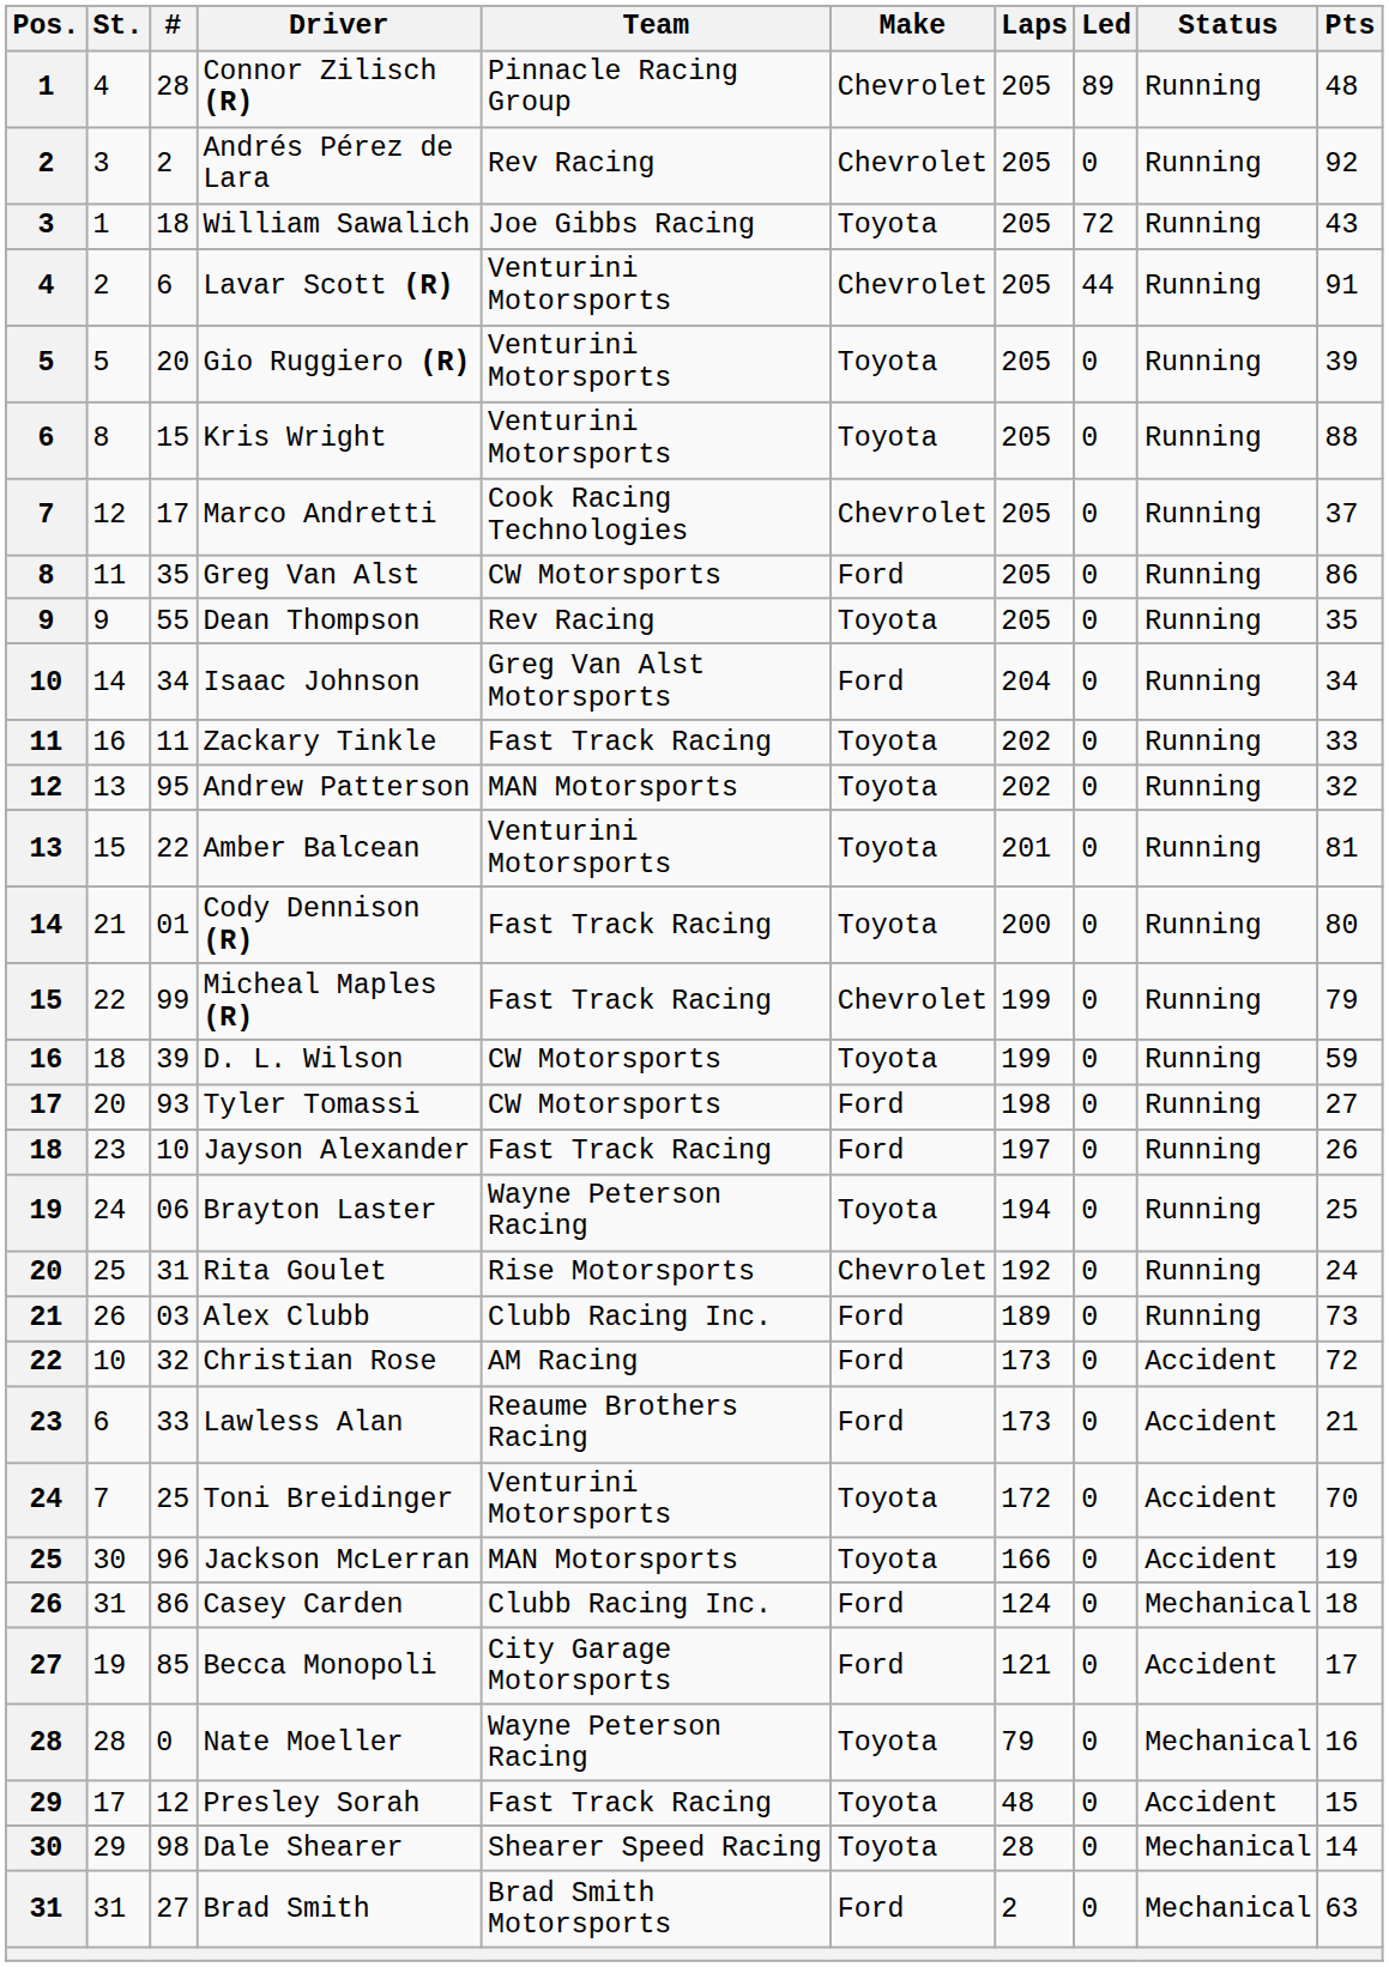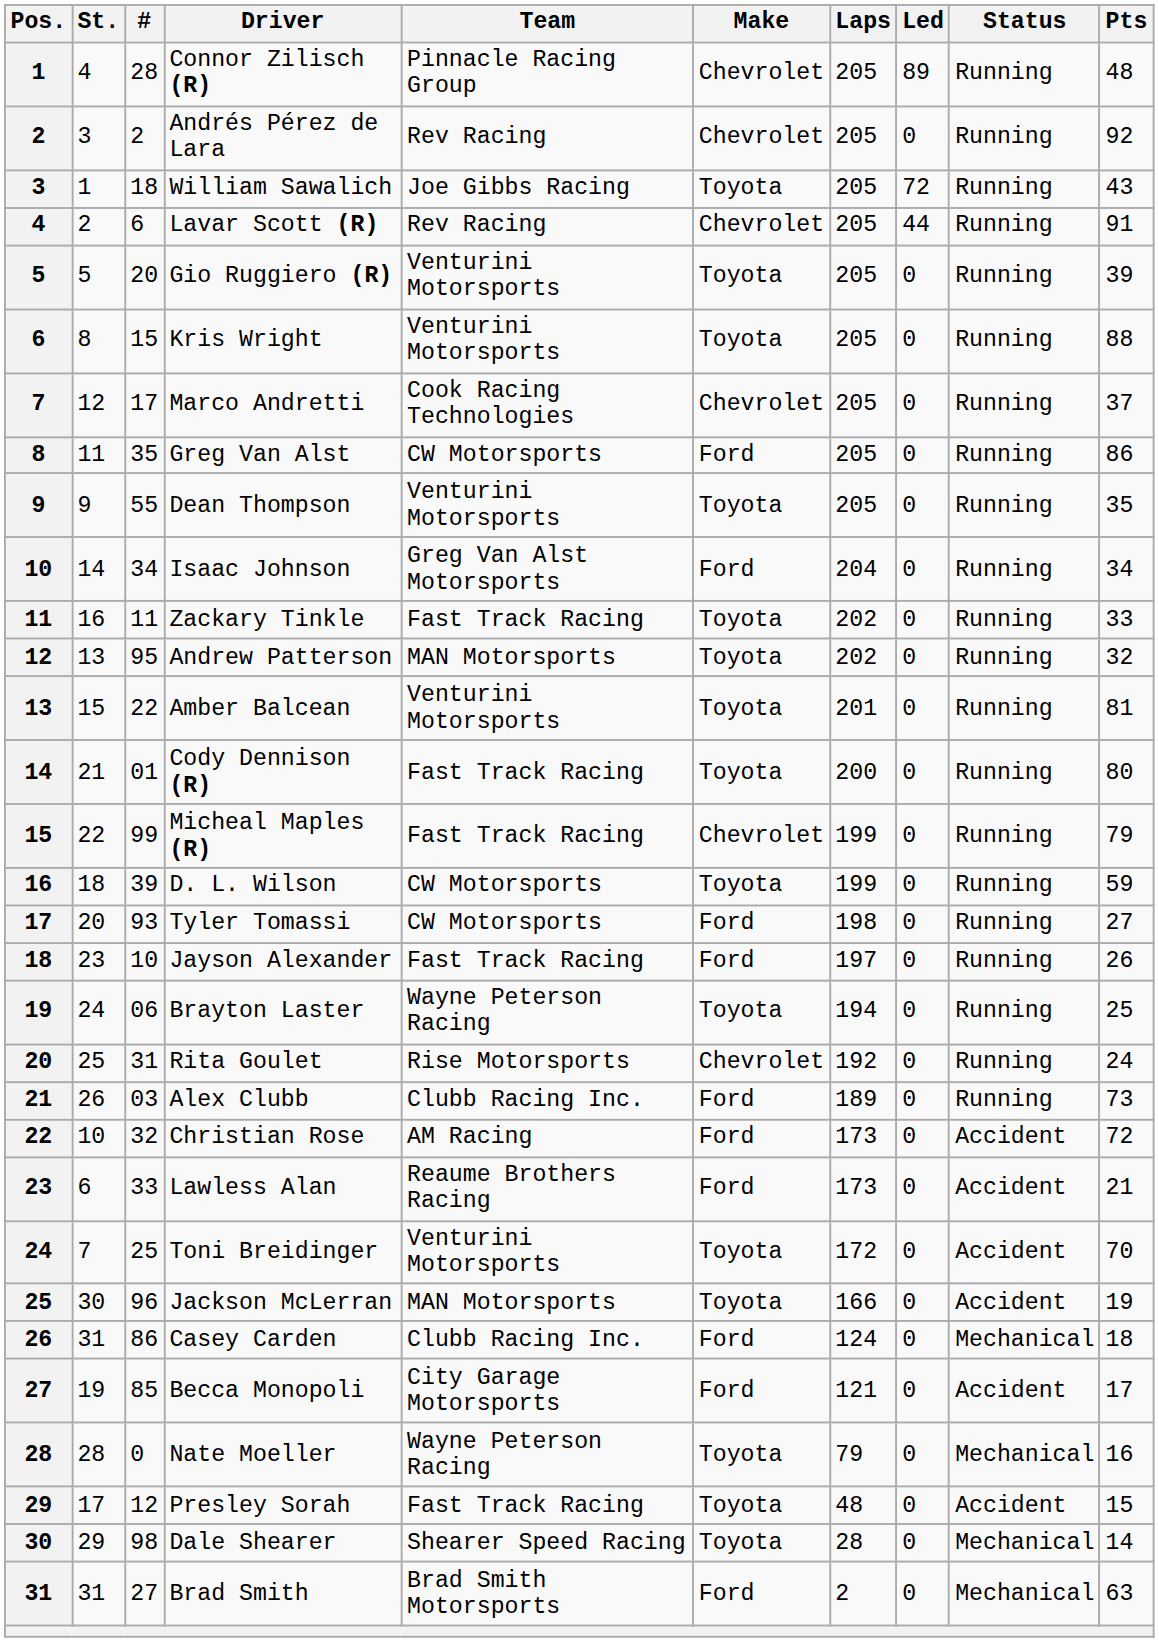Lavar Scott (R) | Team: Venturini Motorsports -> Rev Racing
Dean Thompson | Team: Rev Racing -> Venturini Motorsports
